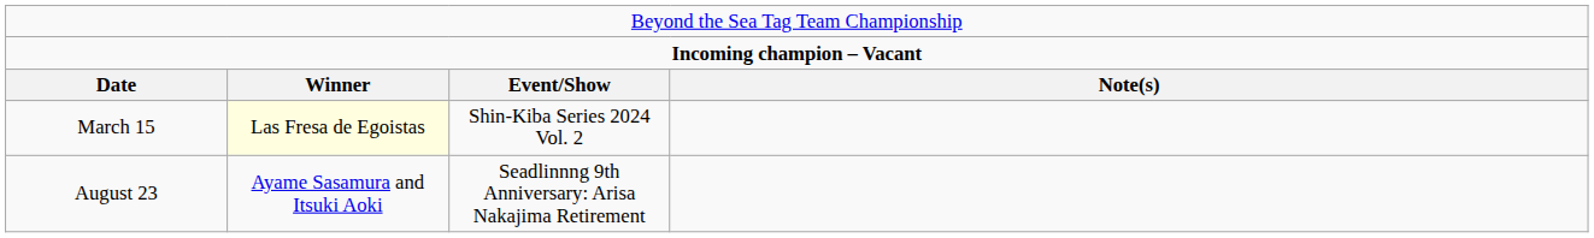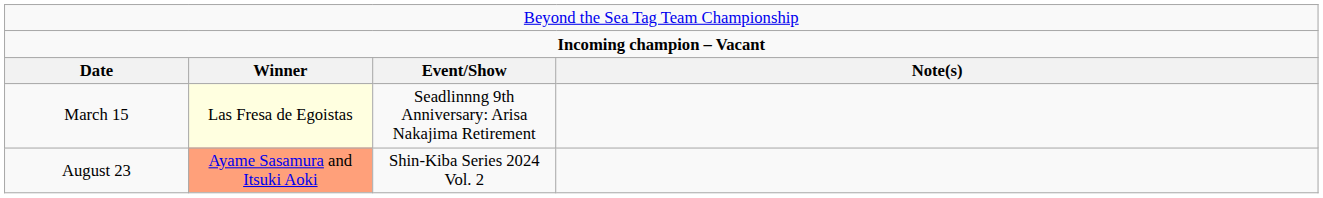March 15 | column 3: Shin-Kiba Series 2024 Vol. 2 -> Seadlinnng 9th Anniversary: Arisa Nakajima Retirement
August 23 | column 2: no background -> lightsalmon background
August 23 | column 3: Seadlinnng 9th Anniversary: Arisa Nakajima Retirement -> Shin-Kiba Series 2024 Vol. 2
